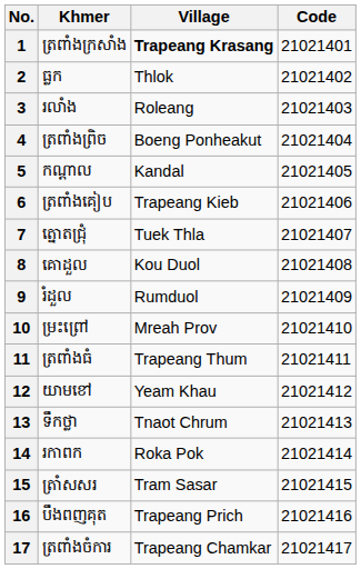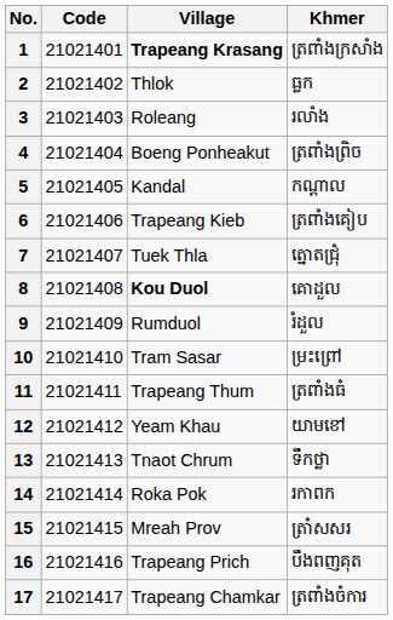columns swapped: Code <-> Khmer
8 | Village: normal -> bold
10 | Village: Mreah Prov -> Tram Sasar
15 | Village: Tram Sasar -> Mreah Prov
